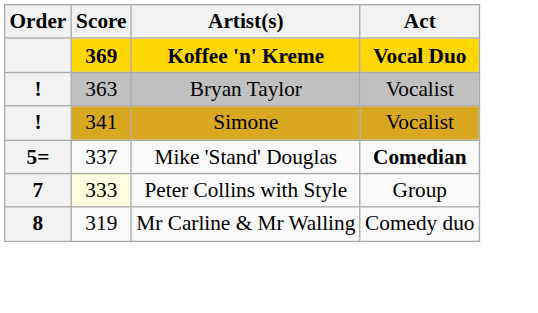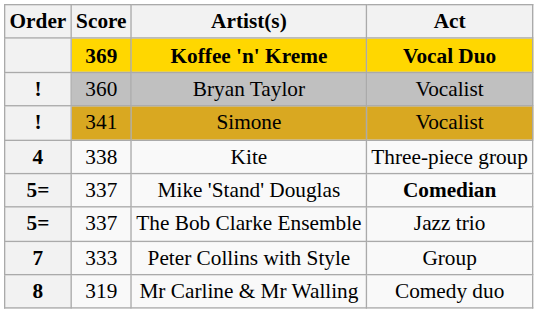Bryan Taylor | Score: 363 -> 360
+ row: 4 | 338 | Kite | Three-piece group
+ row: 5= | 337 | The Bob Clarke Ensemble | Jazz trio
Peter Collins with Style | Score: lightyellow background -> no background
